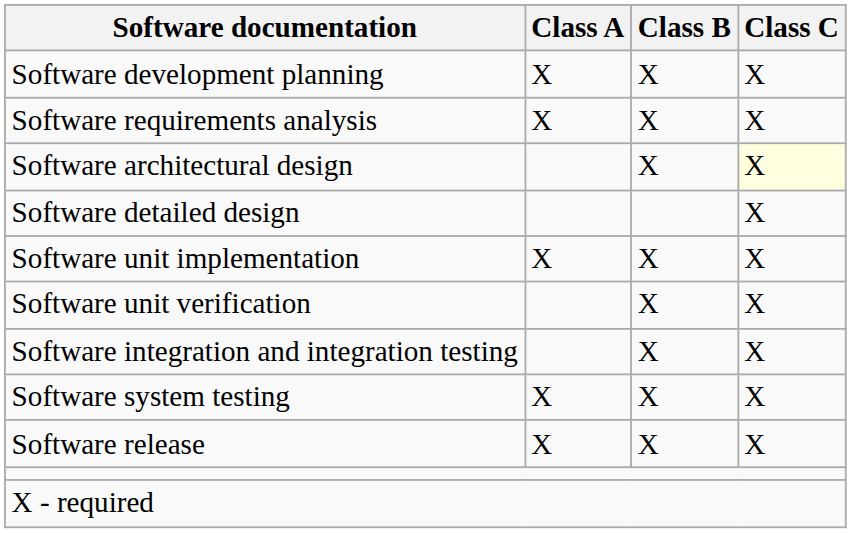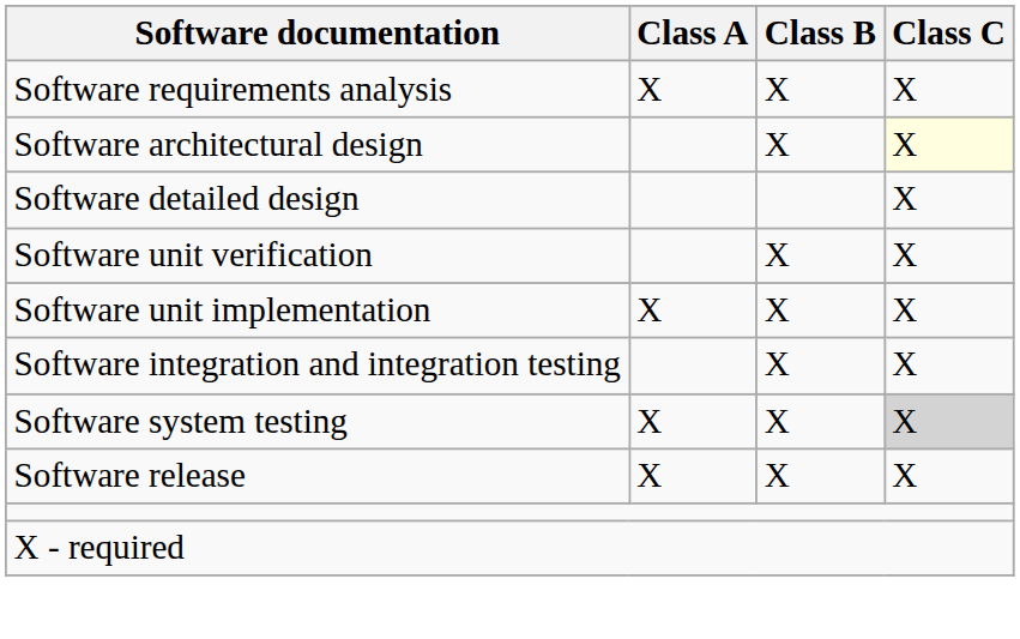- row: Software development planning | X | X | X
rows swapped: Software unit implementation <-> Software unit verification
Software system testing | Class C: no background -> lightgrey background
